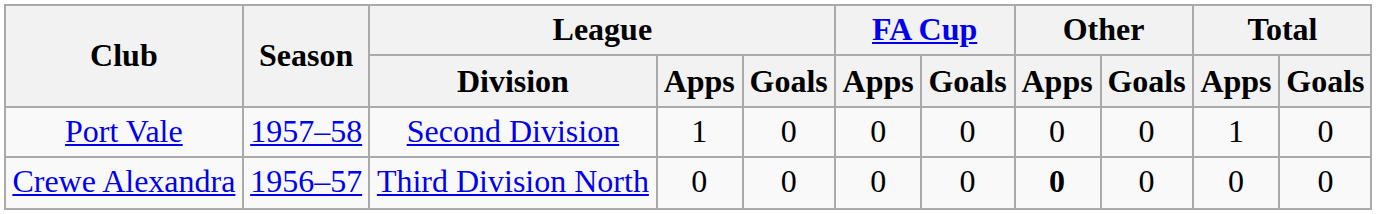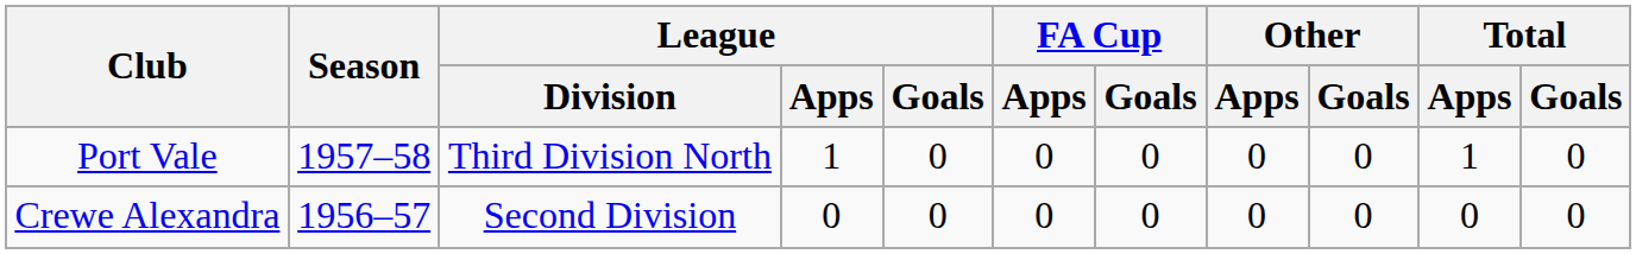Port Vale | League / Division: Second Division -> Third Division North
Crewe Alexandra | League / Division: Third Division North -> Second Division
Crewe Alexandra | Other / Apps: bold -> normal
